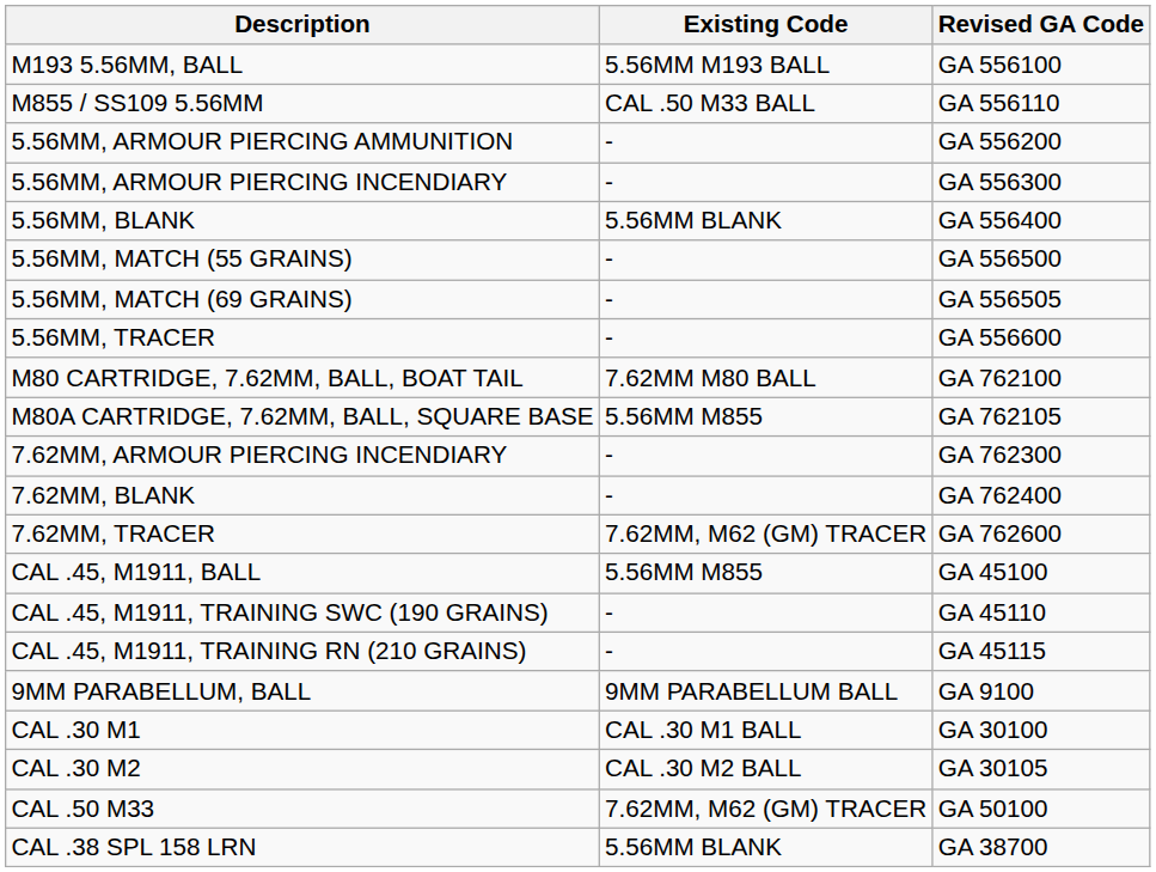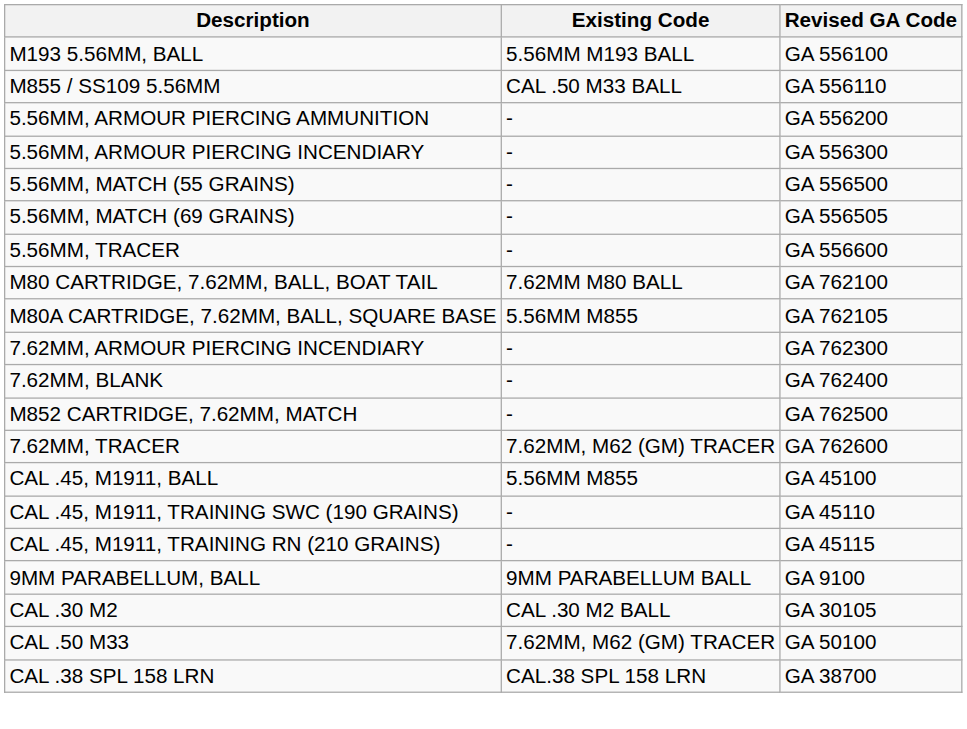- row: 5.56MM, BLANK | 5.56MM BLANK | GA 556400
+ row: M852 CARTRIDGE, 7.62MM, MATCH | - | GA 762500
- row: CAL .30 M1 | CAL .30 M1 BALL | GA 30100
CAL .38 SPL 158 LRN | Existing Code: 5.56MM BLANK -> CAL.38 SPL 158 LRN
